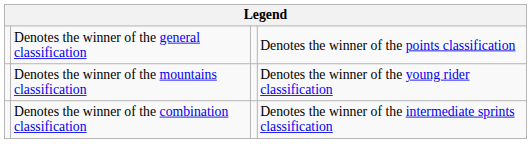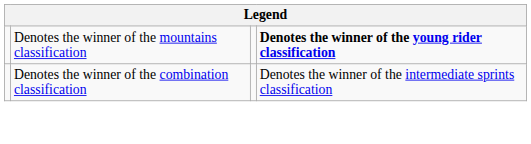- row: Denotes the winner of the general classification | Denotes the winner of the points classification
Denotes the winner of the mountains classification | column 4: normal -> bold
